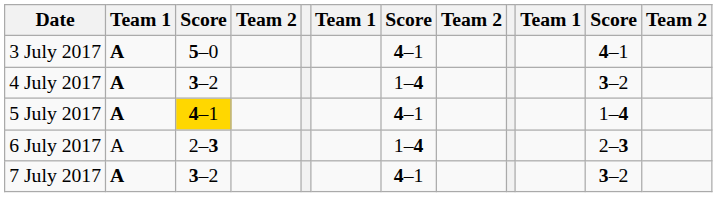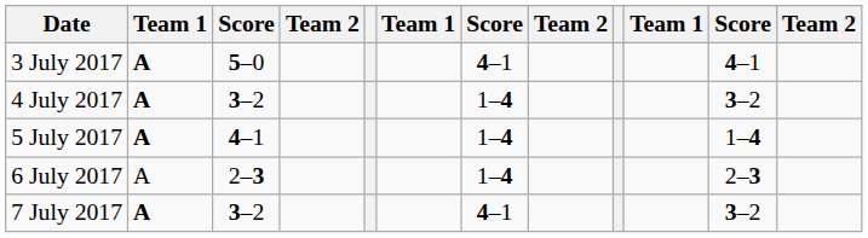5 July 2017 | column 3: gold background -> no background
5 July 2017 | column 7: 4–1 -> 1–4
